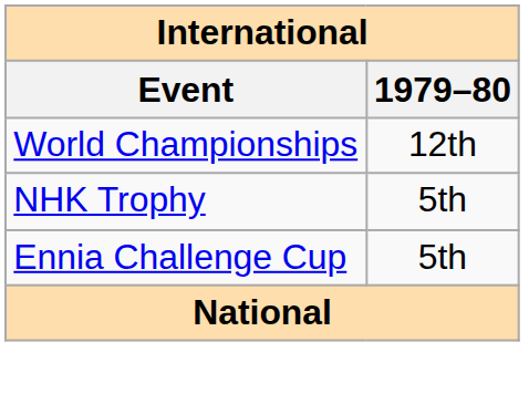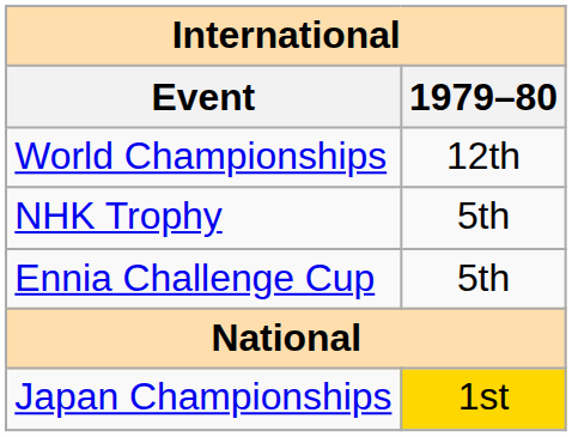+ row: Japan Championships | 1st
